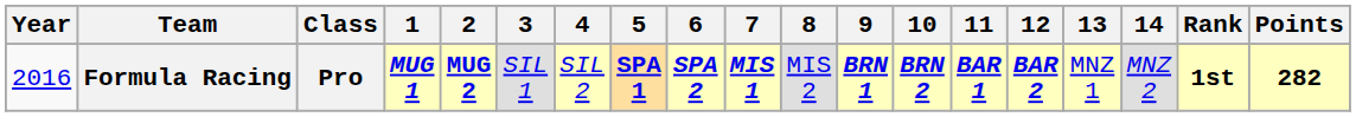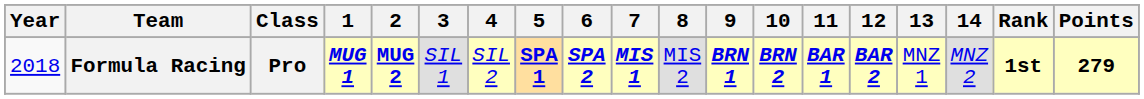Formula Racing | Year: 2016 -> 2018
Formula Racing | Points: 282 -> 279
